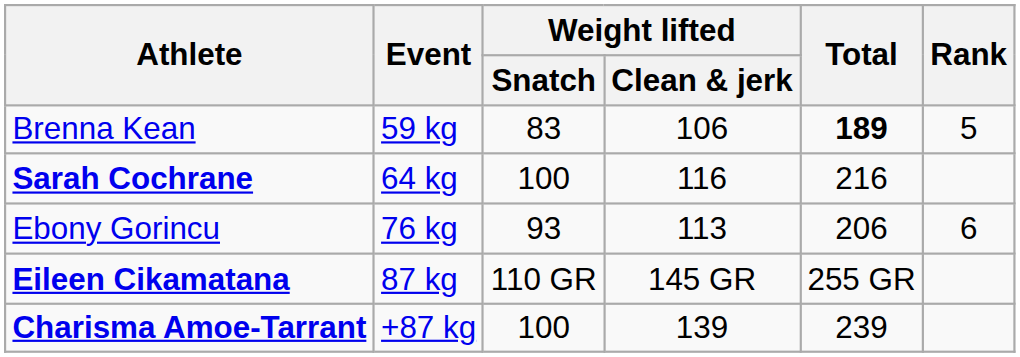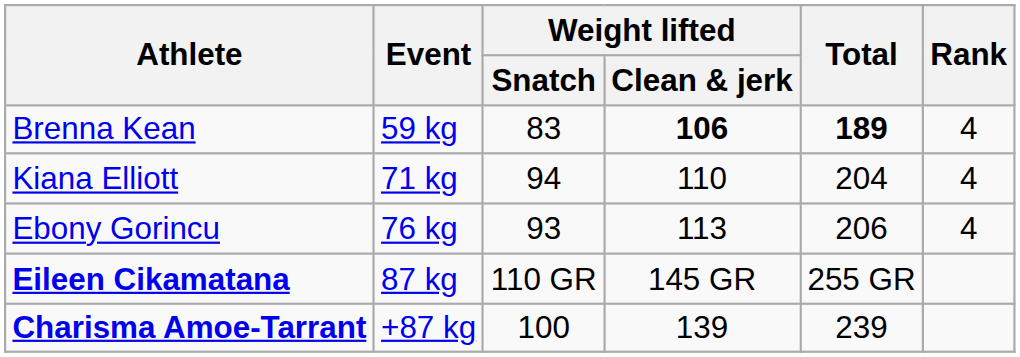Brenna Kean | Weight lifted / Clean & jerk: normal -> bold
Brenna Kean | Rank: 5 -> 4
- row: Sarah Cochrane | 64 kg | 100 | 116 | 216
+ row: Kiana Elliott | 71 kg | 94 | 110 | 204 | 4
Ebony Gorincu | Rank: 6 -> 4
